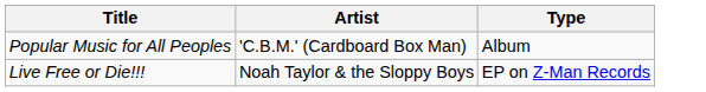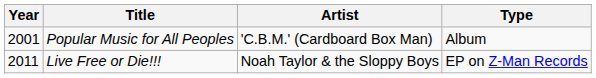+ column: Year | 2001 | 2011
